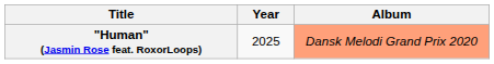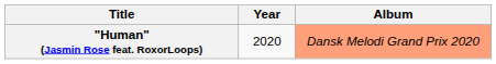"Human" (Jasmin Rose feat. RoxorLoops) | Year: 2025 -> 2020
